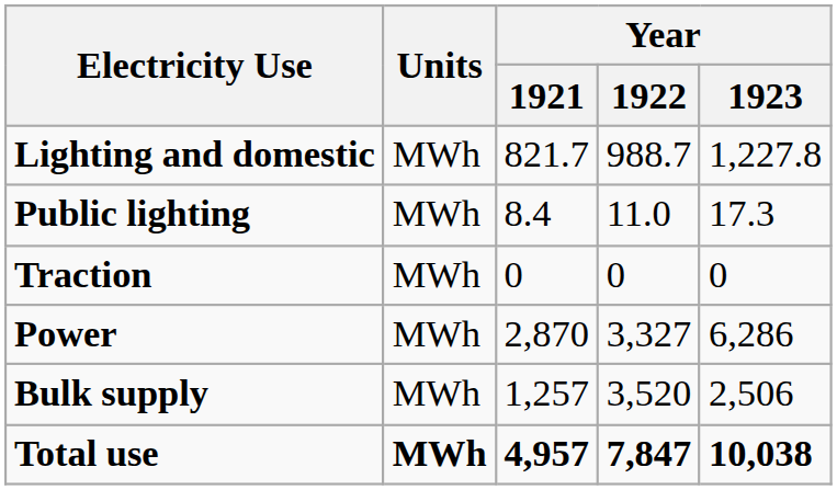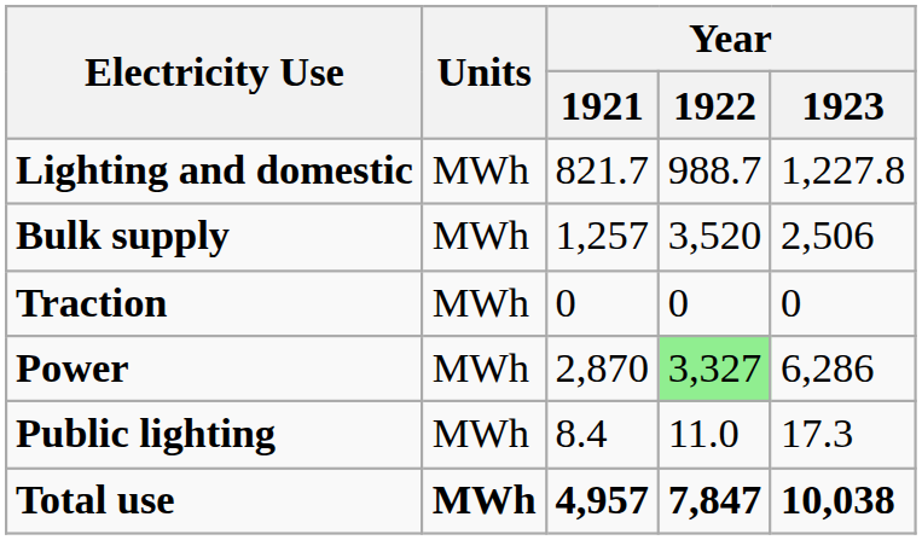rows swapped: Public lighting <-> Bulk supply
Power | Year / 1922: no background -> lightgreen background
